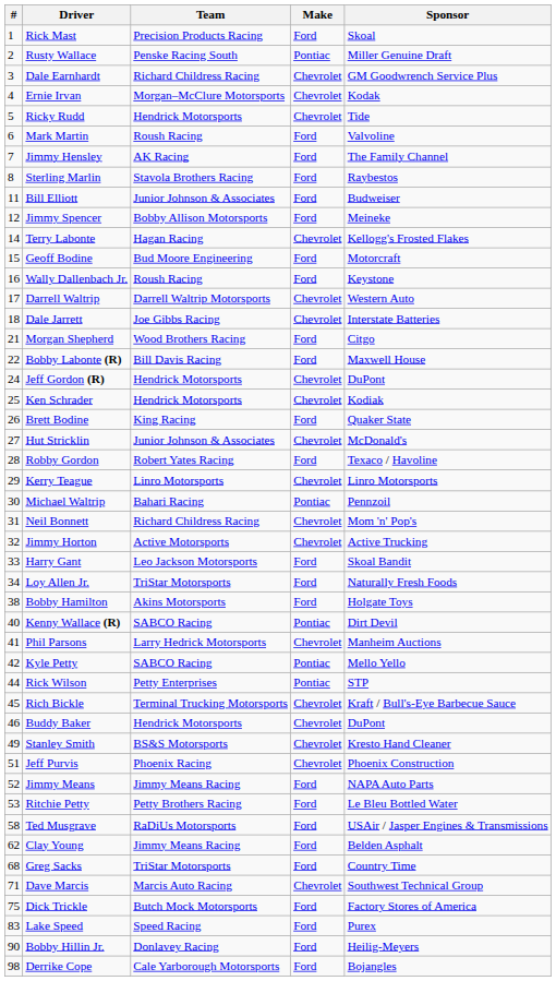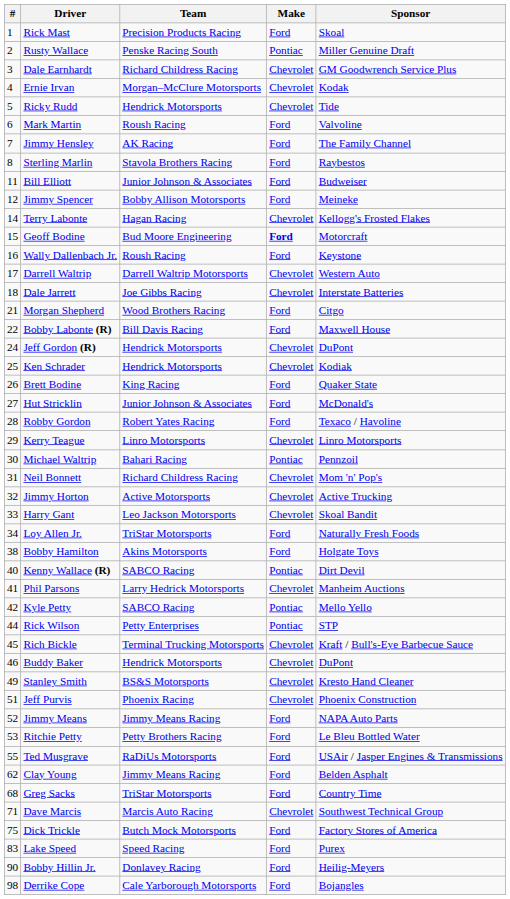Geoff Bodine | Make: normal -> bold
Hut Stricklin | Make: Chevrolet -> Ford
Harry Gant | Make: Ford -> Chevrolet
Ted Musgrave | #: 58 -> 55
